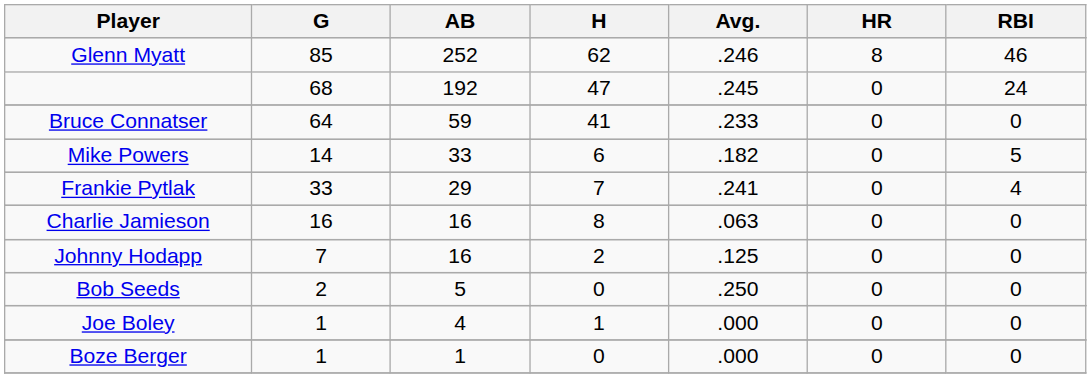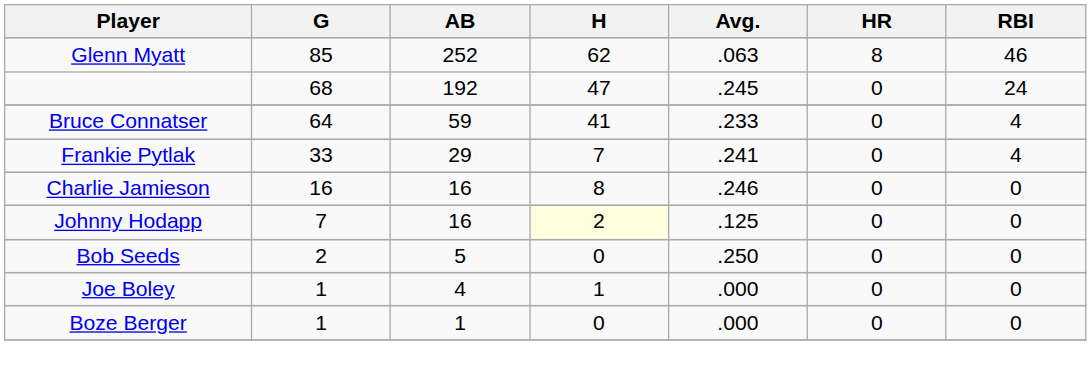Glenn Myatt | Avg.: .246 -> .063
Bruce Connatser | RBI: 0 -> 4
- row: Mike Powers | 14 | 33 | 6 | .182 | 0 | 5
Charlie Jamieson | Avg.: .063 -> .246
Johnny Hodapp | H: no background -> lightyellow background
